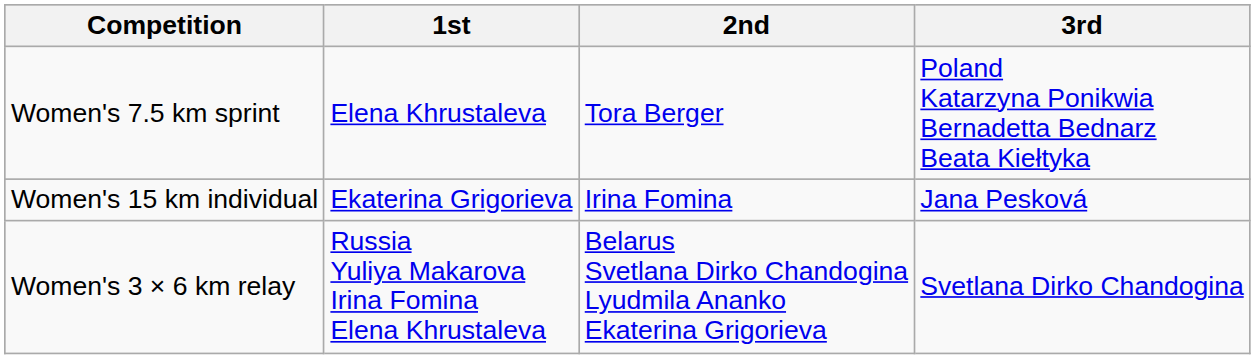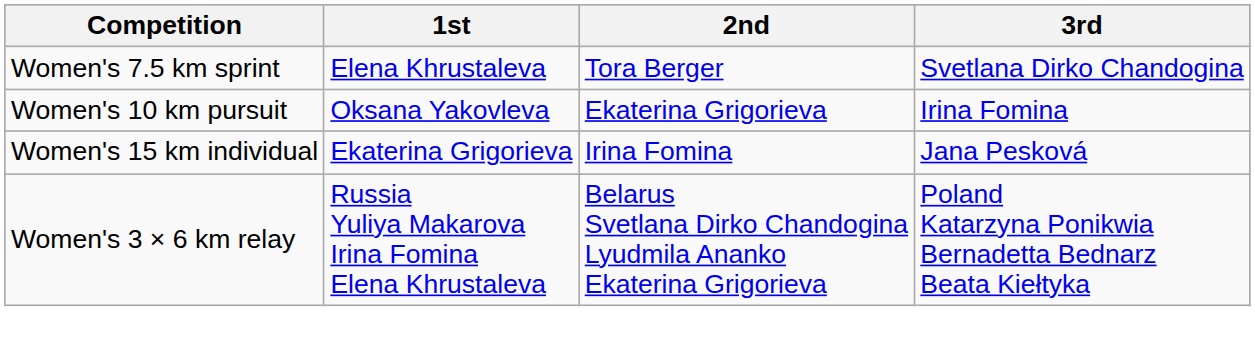Women's 7.5 km sprint | 3rd: Poland Katarzyna Ponikwia Bernadetta Bednarz Beata Kiełtyka -> Svetlana Dirko Chandogina
+ row: Women's 10 km pursuit | Oksana Yakovleva | Ekaterina Grigorieva | Irina Fomina
Women's 3 × 6 km relay | 3rd: Svetlana Dirko Chandogina -> Poland Katarzyna Ponikwia Bernadetta Bednarz Beata Kiełtyka
